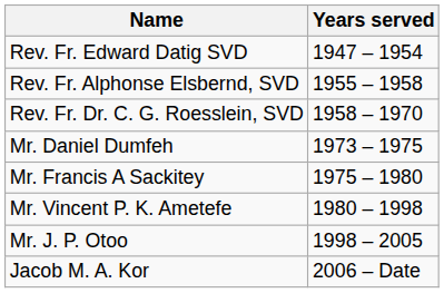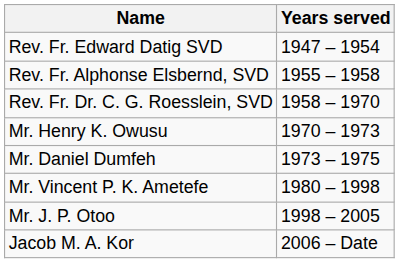+ row: Mr. Henry K. Owusu | 1970 – 1973
- row: Mr. Francis A Sackitey | 1975 – 1980
